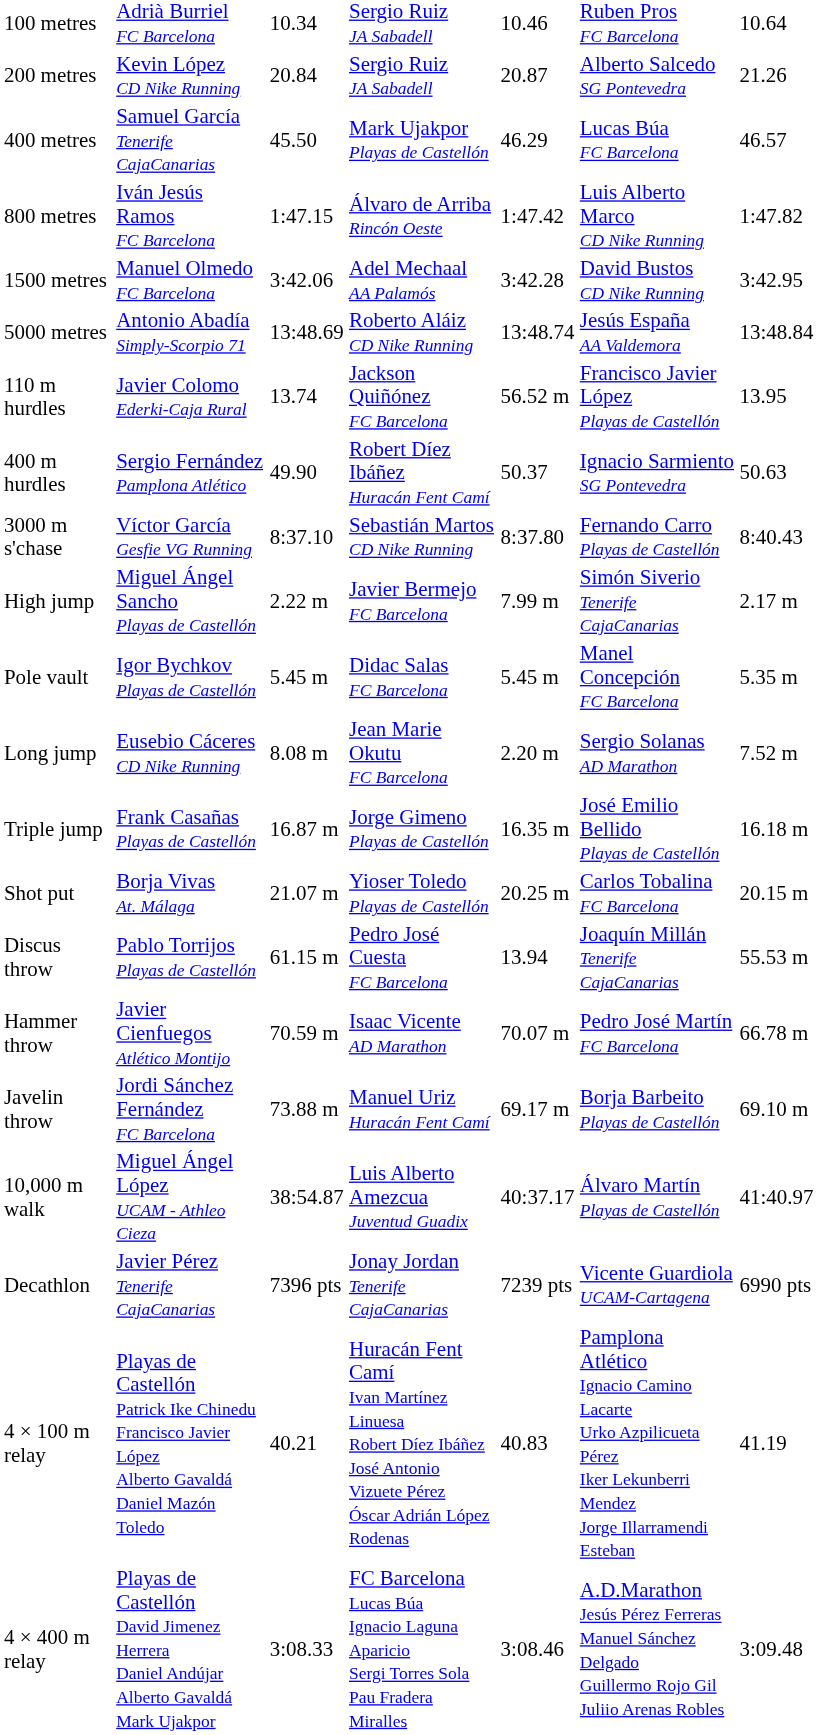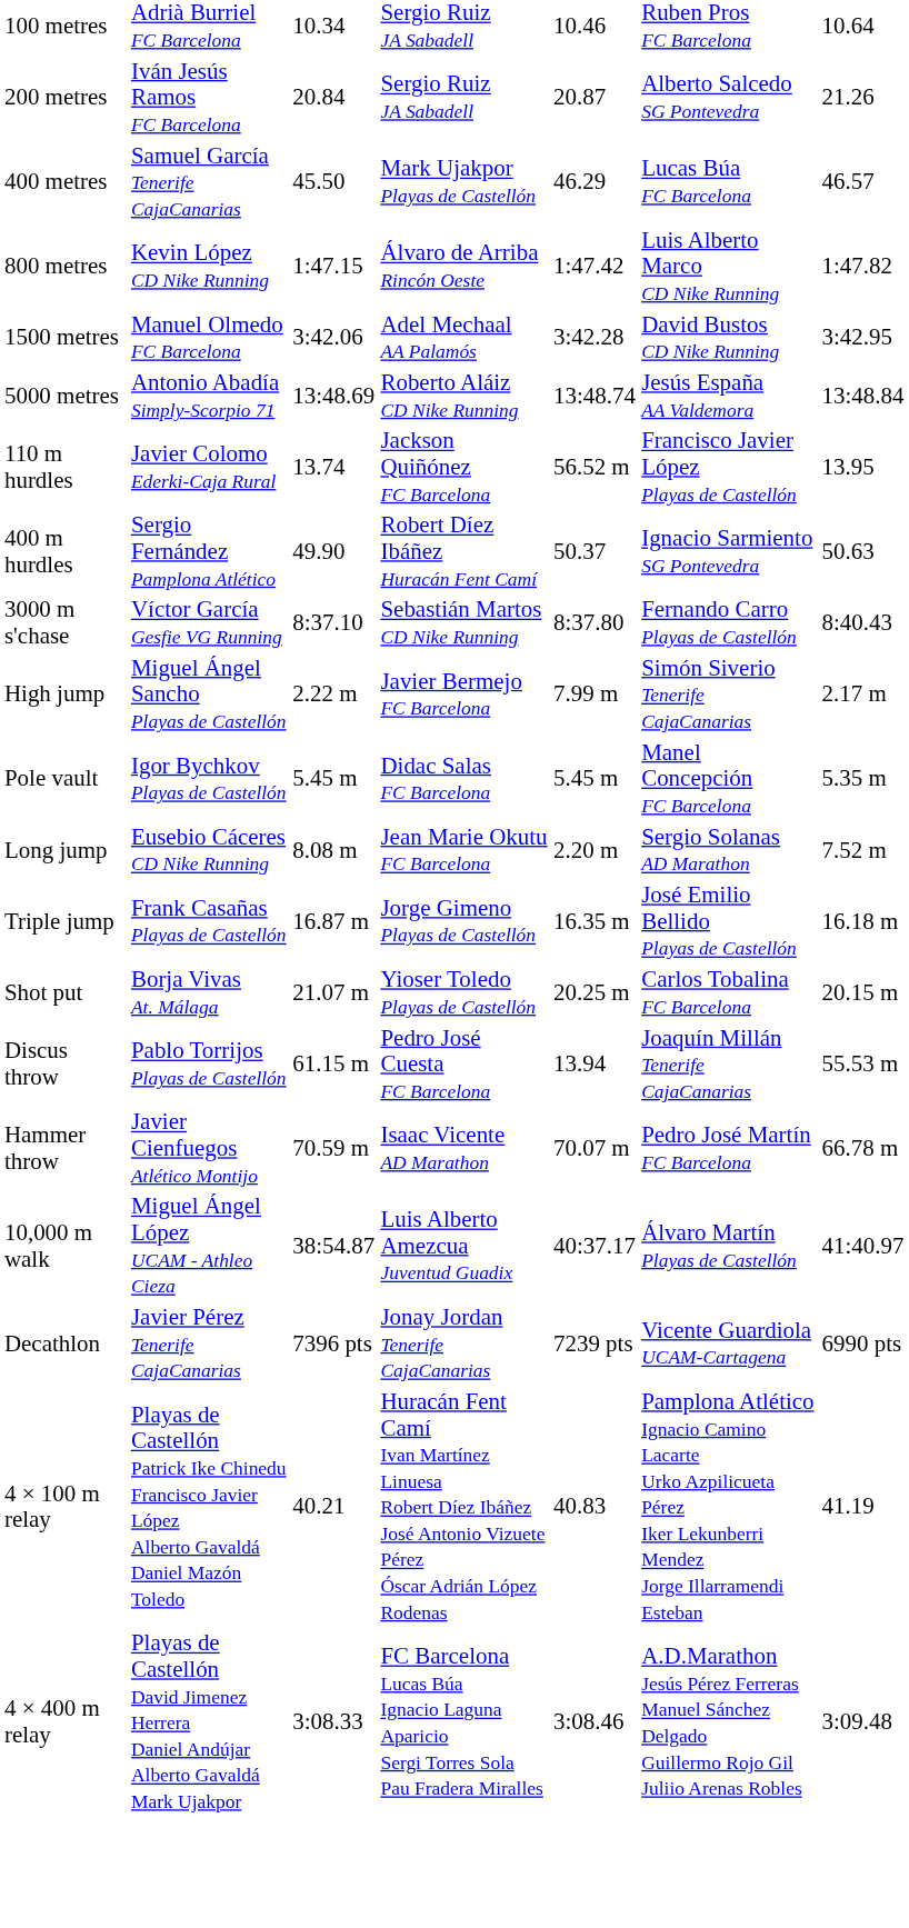200 metres | column 2: Kevin López CD Nike Running -> Iván Jesús Ramos FC Barcelona
800 metres | column 2: Iván Jesús Ramos FC Barcelona -> Kevin López CD Nike Running
- row: Javelin throw | Jordi Sánchez Fernández FC Barcelona | 73.88 m | Manuel Uriz Huracán Fent Camí | 69.17 m | Borja Barbeito Playas de Castellón | 69.10 m
